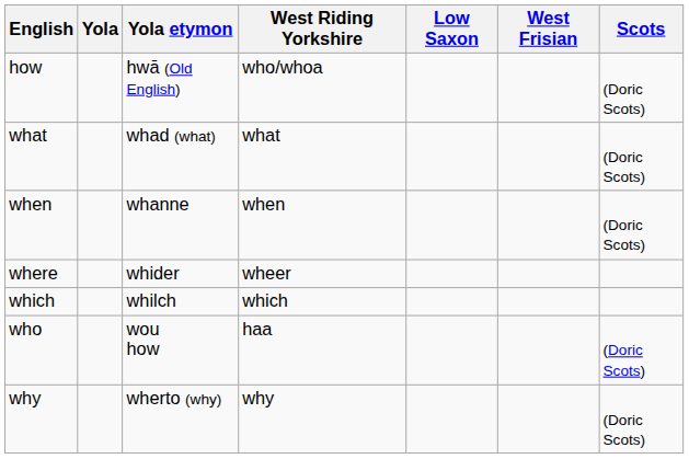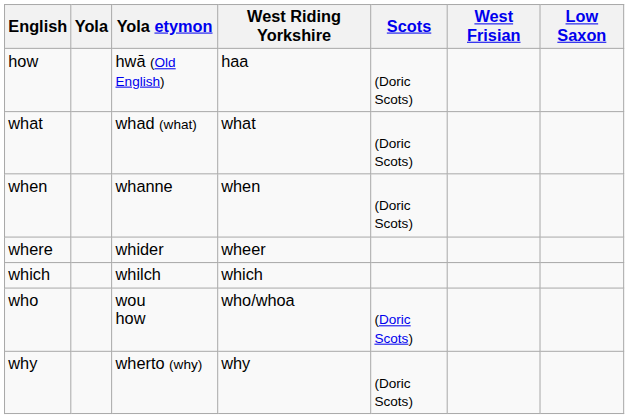columns swapped: Scots <-> Low Saxon
how | West Riding Yorkshire: who/whoa -> haa
who | West Riding Yorkshire: haa -> who/whoa
